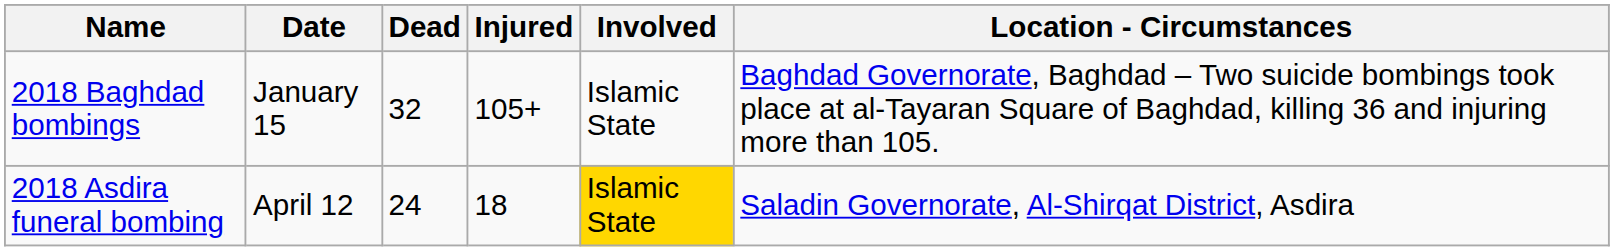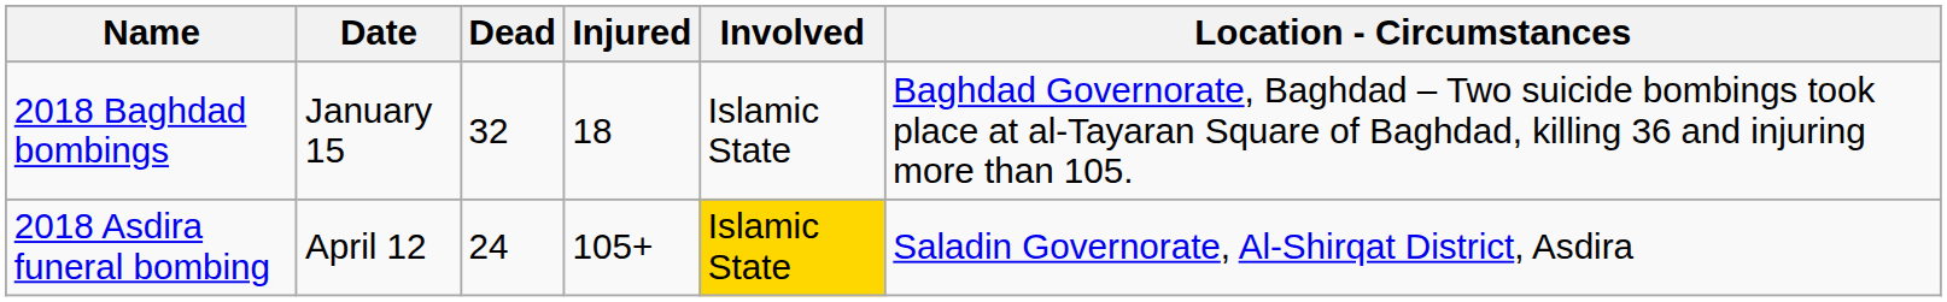2018 Baghdad bombings | Injured: 105+ -> 18
2018 Asdira funeral bombing | Injured: 18 -> 105+
